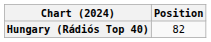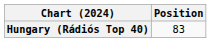Hungary (Rádiós Top 40) | Position: 82 -> 83
